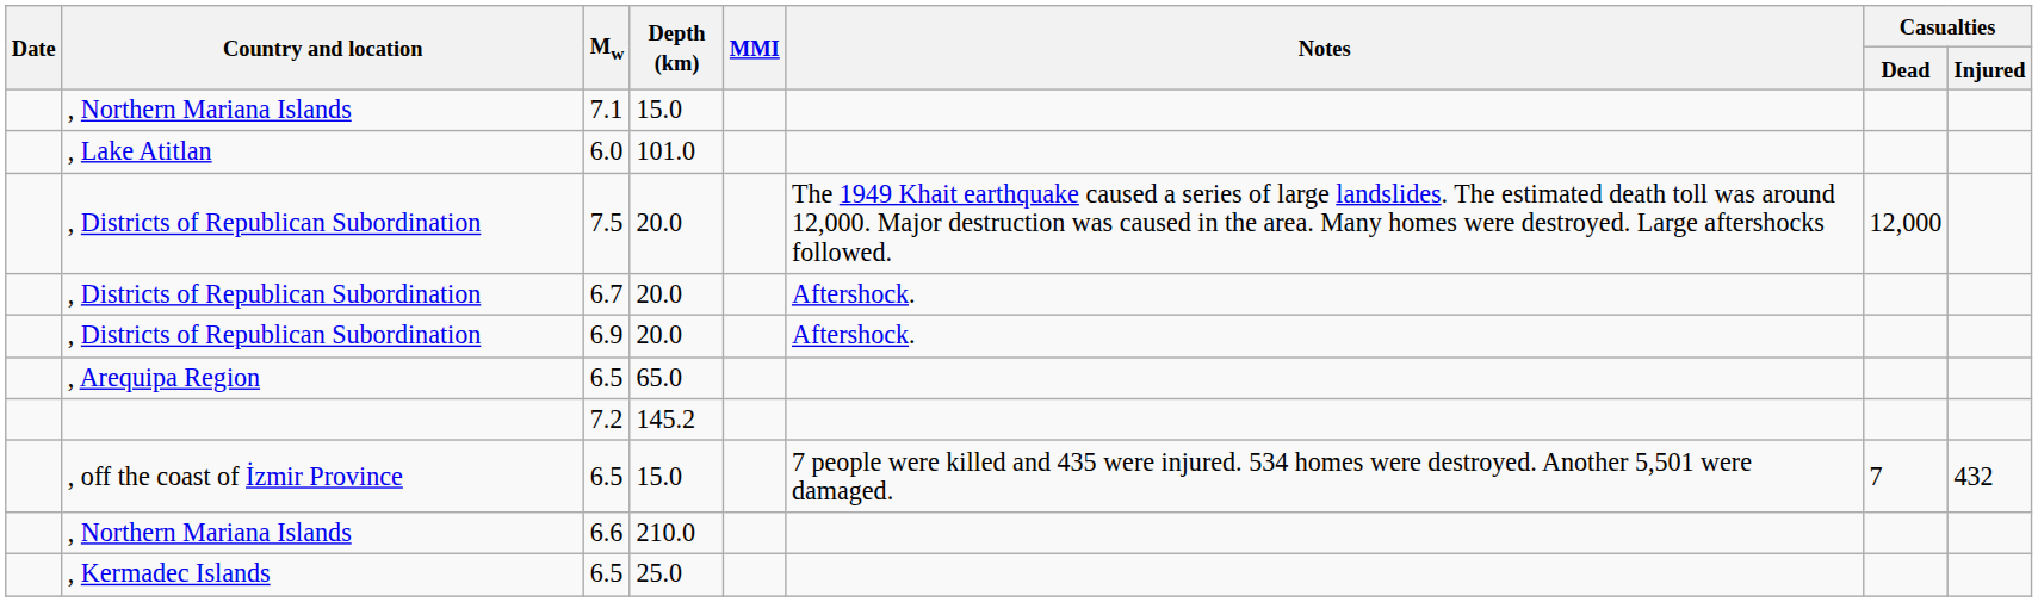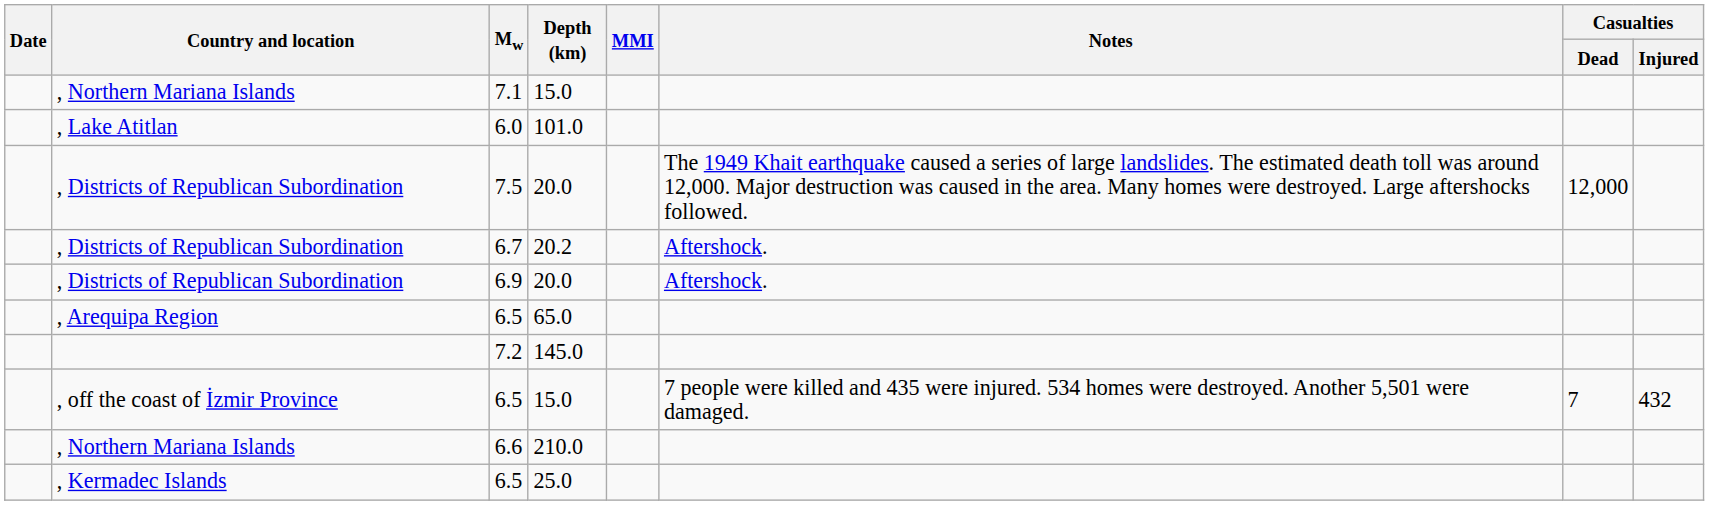6.7 | Depth (km): 20.0 -> 20.2
7.2 | Depth (km): 145.2 -> 145.0
